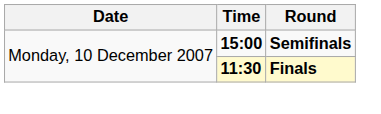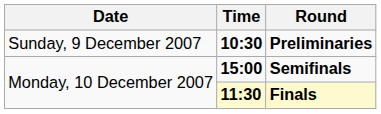+ row: Sunday, 9 December 2007 | 10:30 | Preliminaries
